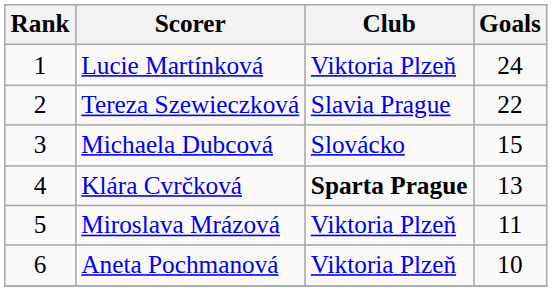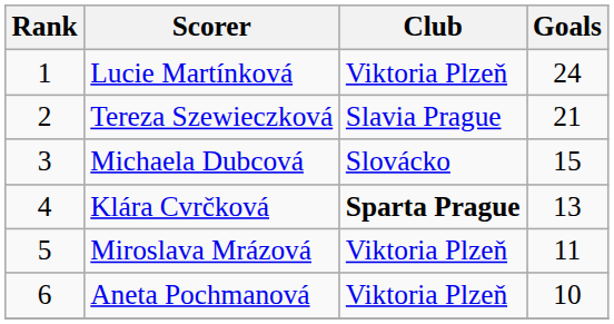Tereza Szewieczková | Goals: 22 -> 21
